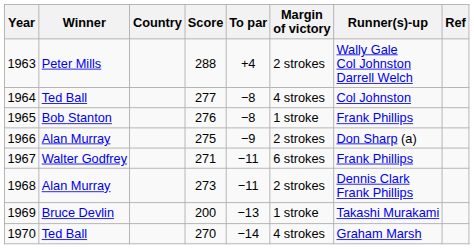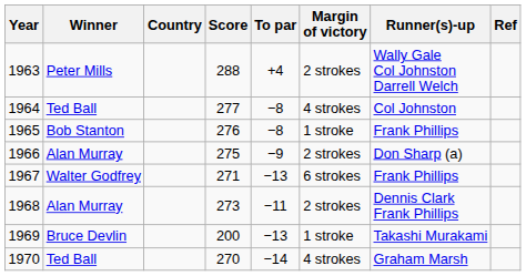1967 | To par: −11 -> −13
